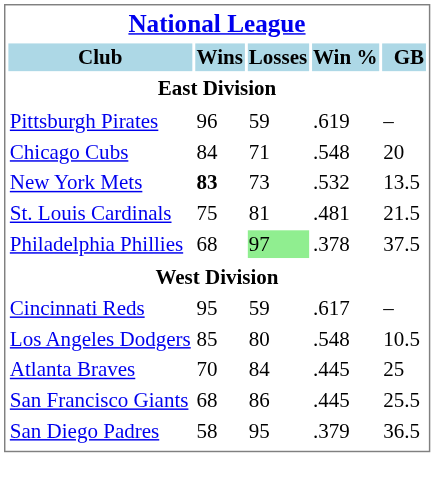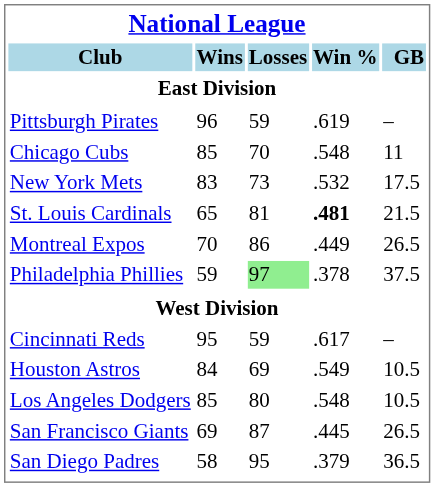Chicago Cubs | Wins: 84 -> 85
Chicago Cubs | Losses: 71 -> 70
Chicago Cubs | GB: 20 -> 11
New York Mets | Wins: bold -> normal
New York Mets | GB: 13.5 -> 17.5
St. Louis Cardinals | Wins: 75 -> 65
St. Louis Cardinals | Win %: normal -> bold
+ row: Montreal Expos | 70 | 86 | .449 | 26.5
Philadelphia Phillies | Wins: 68 -> 59
+ row: Houston Astros | 84 | 69 | .549 | 10.5
- row: Atlanta Braves | 70 | 84 | .445 | 25
San Francisco Giants | Wins: 68 -> 69
San Francisco Giants | Losses: 86 -> 87
San Francisco Giants | GB: 25.5 -> 26.5
